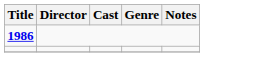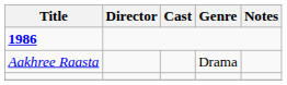+ row: Aakhree Raasta | Drama
